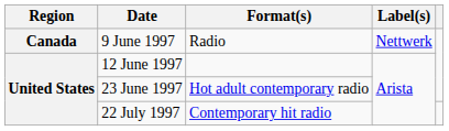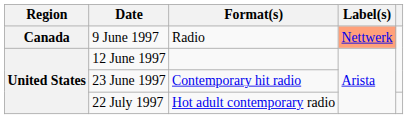9 June 1997 | Label(s): no background -> lightsalmon background
23 June 1997 | Format(s): Hot adult contemporary radio -> Contemporary hit radio
22 July 1997 | Format(s): Contemporary hit radio -> Hot adult contemporary radio
